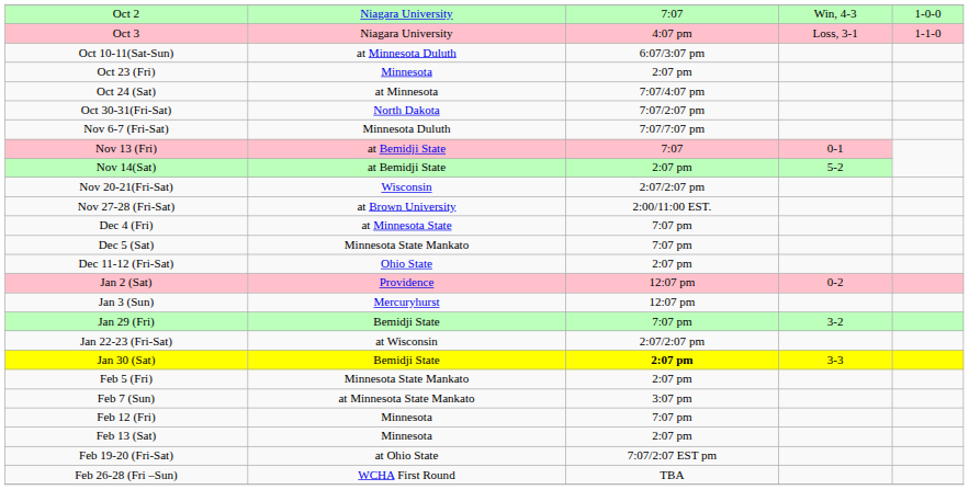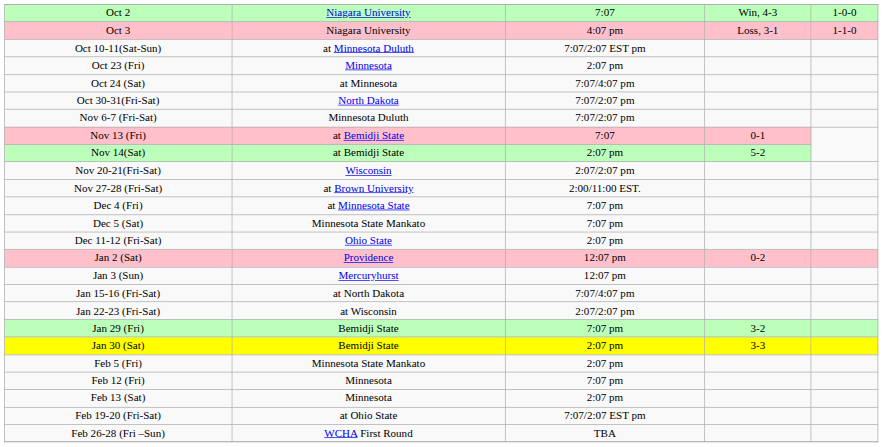Oct 10-11(Sat-Sun) | column 3: 6:07/3:07 pm -> 7:07/2:07 EST pm
Nov 6-7 (Fri-Sat) | column 3: 7:07/7:07 pm -> 7:07/2:07 pm
+ row: Jan 15-16 (Fri-Sat) | at North Dakota | 7:07/4:07 pm
rows swapped: Jan 22-23 (Fri-Sat) <-> Jan 29 (Fri)
Jan 30 (Sat) | column 3: bold -> normal
- row: Feb 7 (Sun) | at Minnesota State Mankato | 3:07 pm
